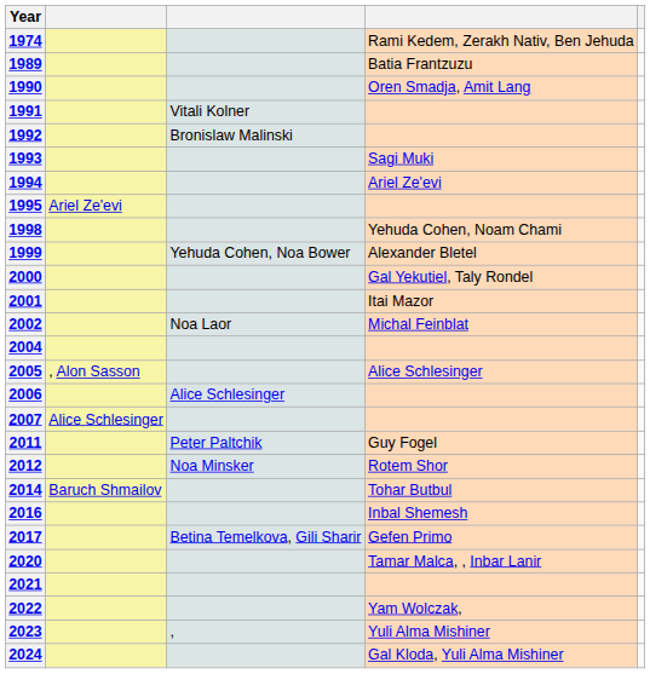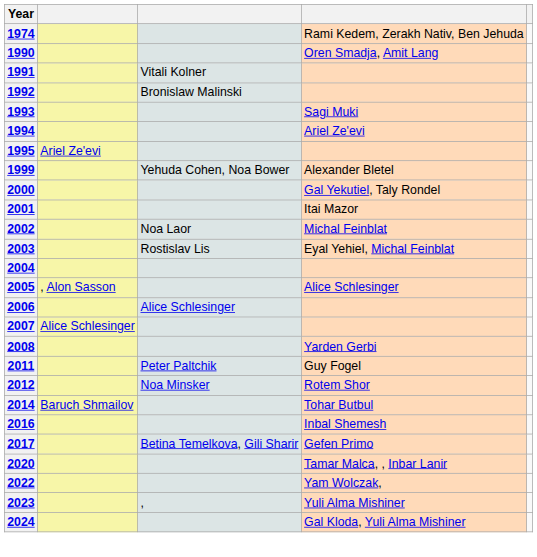- row: 1989 | Batia Frantzuzu
- row: 1998 | Yehuda Cohen, Noam Chami
+ row: 2003 | Rostislav Lis | Eyal Yehiel, Michal Feinblat
+ row: 2008 | Yarden Gerbi
- row: 2021
